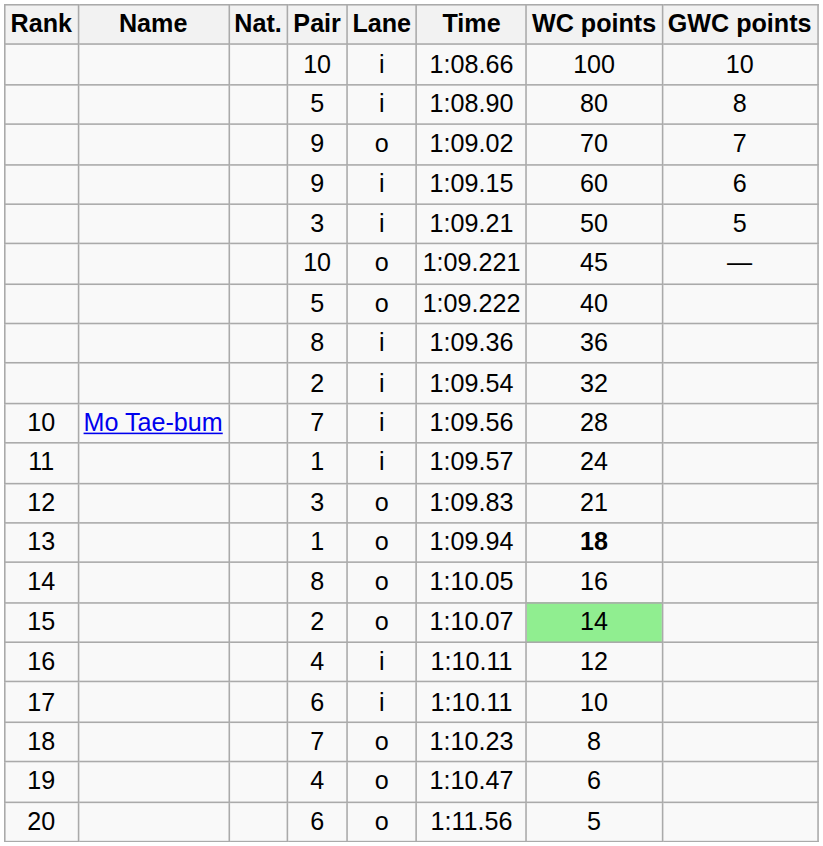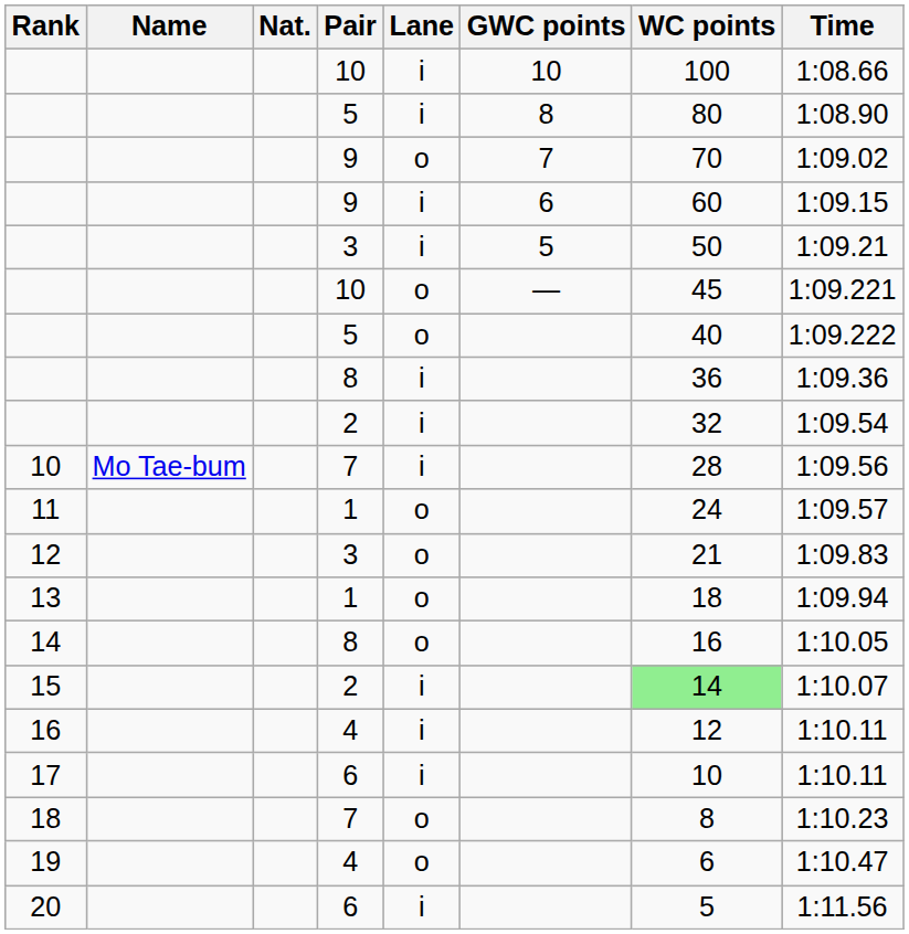columns swapped: Time <-> GWC points
11 | Lane: i -> o
13 | WC points: bold -> normal
15 | Lane: o -> i
20 | Lane: o -> i
